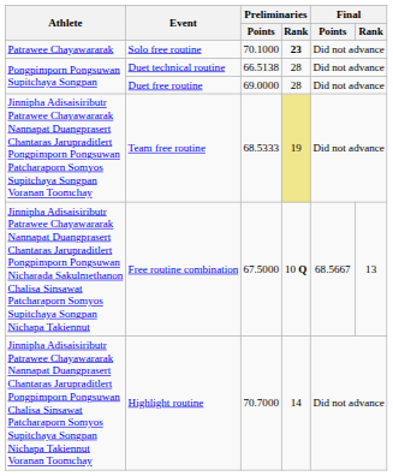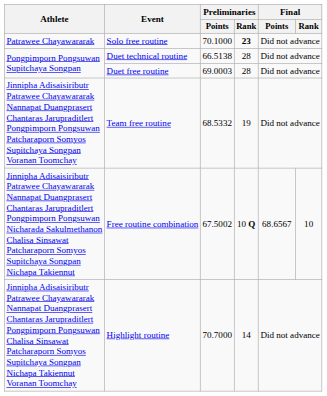Duet free routine | Preliminaries / Points: 69.0000 -> 69.0003
Team free routine | Preliminaries / Points: 68.5333 -> 68.5332
Team free routine | Preliminaries / Rank: khaki background -> no background
Free routine combination | Preliminaries / Points: 67.5000 -> 67.5002
Free routine combination | Final / Points: 68.5667 -> 68.6567
Free routine combination | Final / Rank: 13 -> 10
